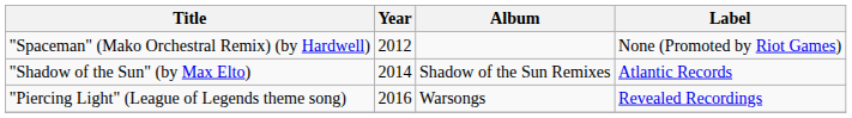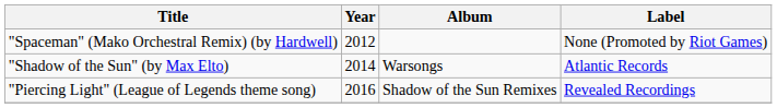"Shadow of the Sun" (by Max Elto) | Album: Shadow of the Sun Remixes -> Warsongs
"Piercing Light" (League of Legends theme song) | Album: Warsongs -> Shadow of the Sun Remixes
